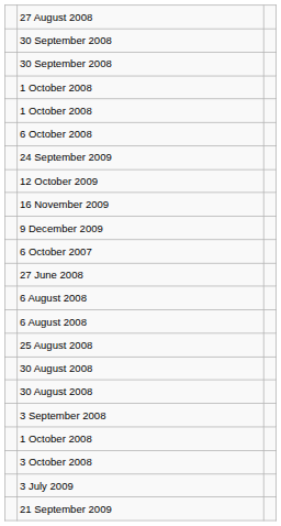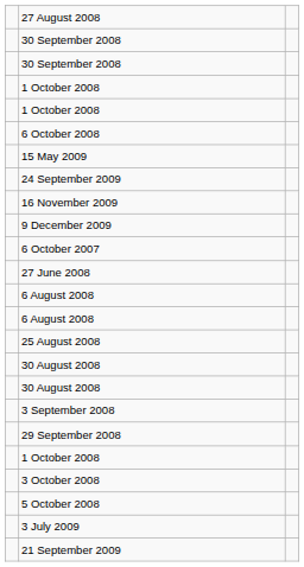+ row: 15 May 2009
- row: 12 October 2009
+ row: 29 September 2008
+ row: 5 October 2008
